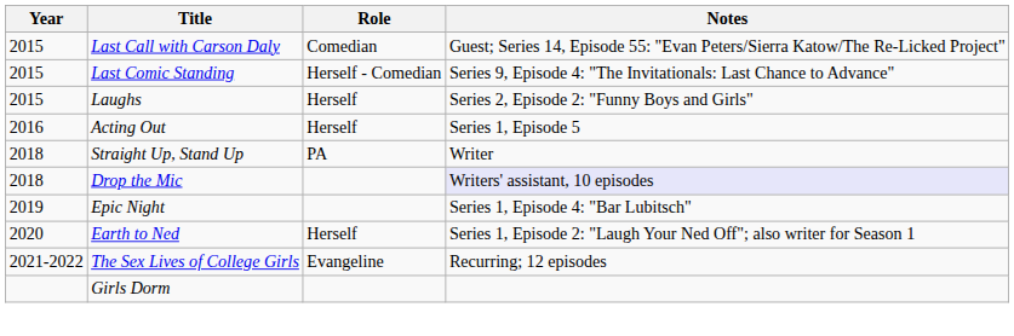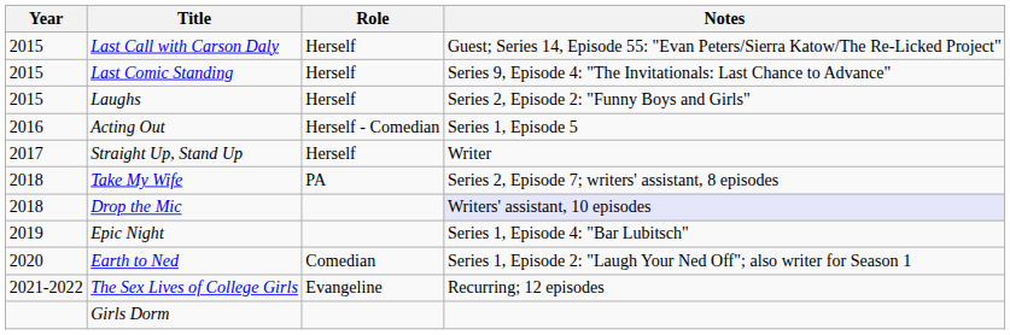Last Call with Carson Daly | Role: Comedian -> Herself
Last Comic Standing | Role: Herself - Comedian -> Herself
Acting Out | Role: Herself -> Herself - Comedian
Straight Up, Stand Up | Year: 2018 -> 2017
Straight Up, Stand Up | Role: PA -> Herself
+ row: 2018 | Take My Wife | PA | Series 2, Episode 7; writers' assistant, 8 episodes
Earth to Ned | Role: Herself -> Comedian
